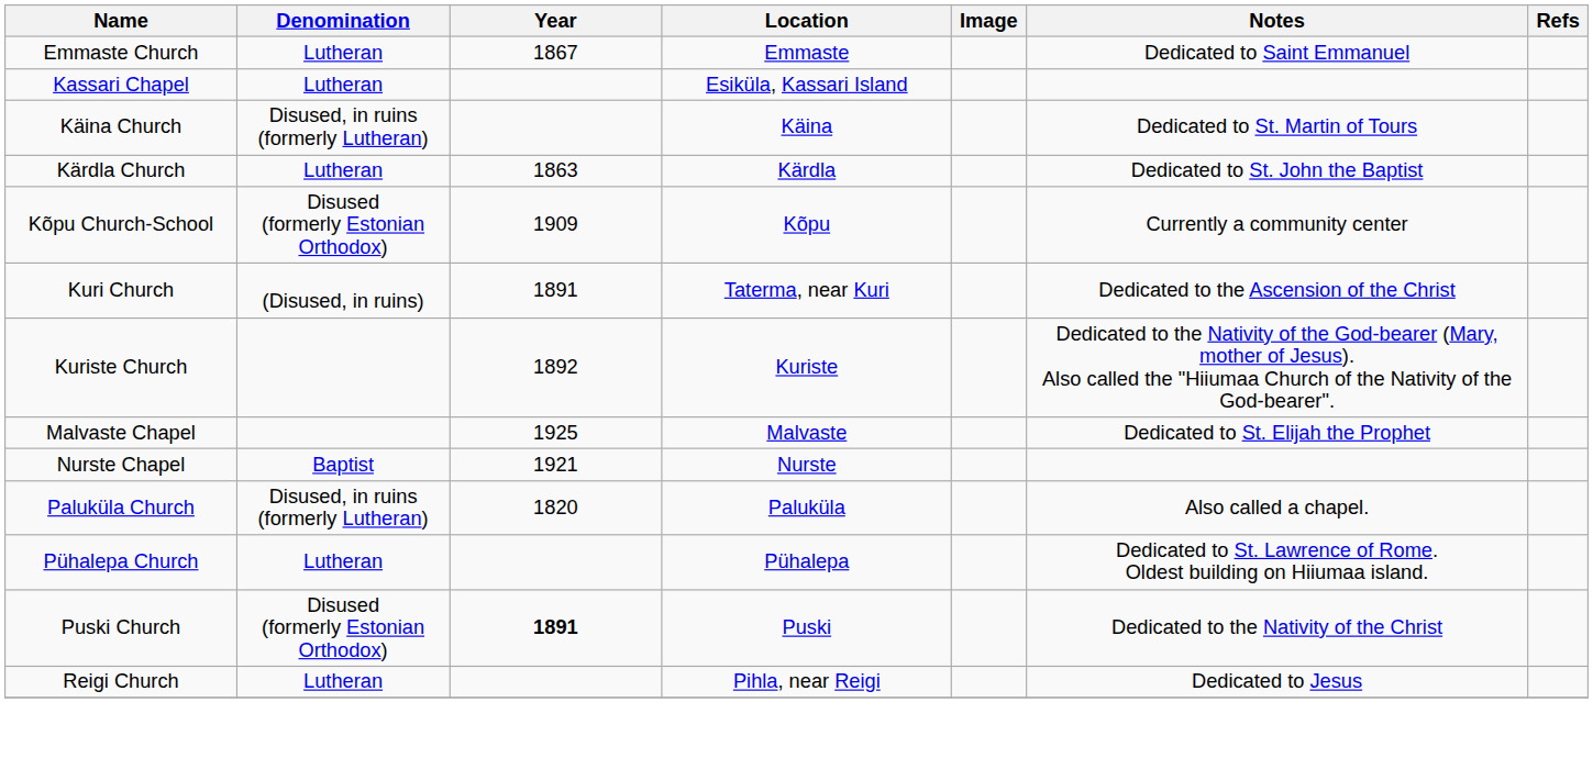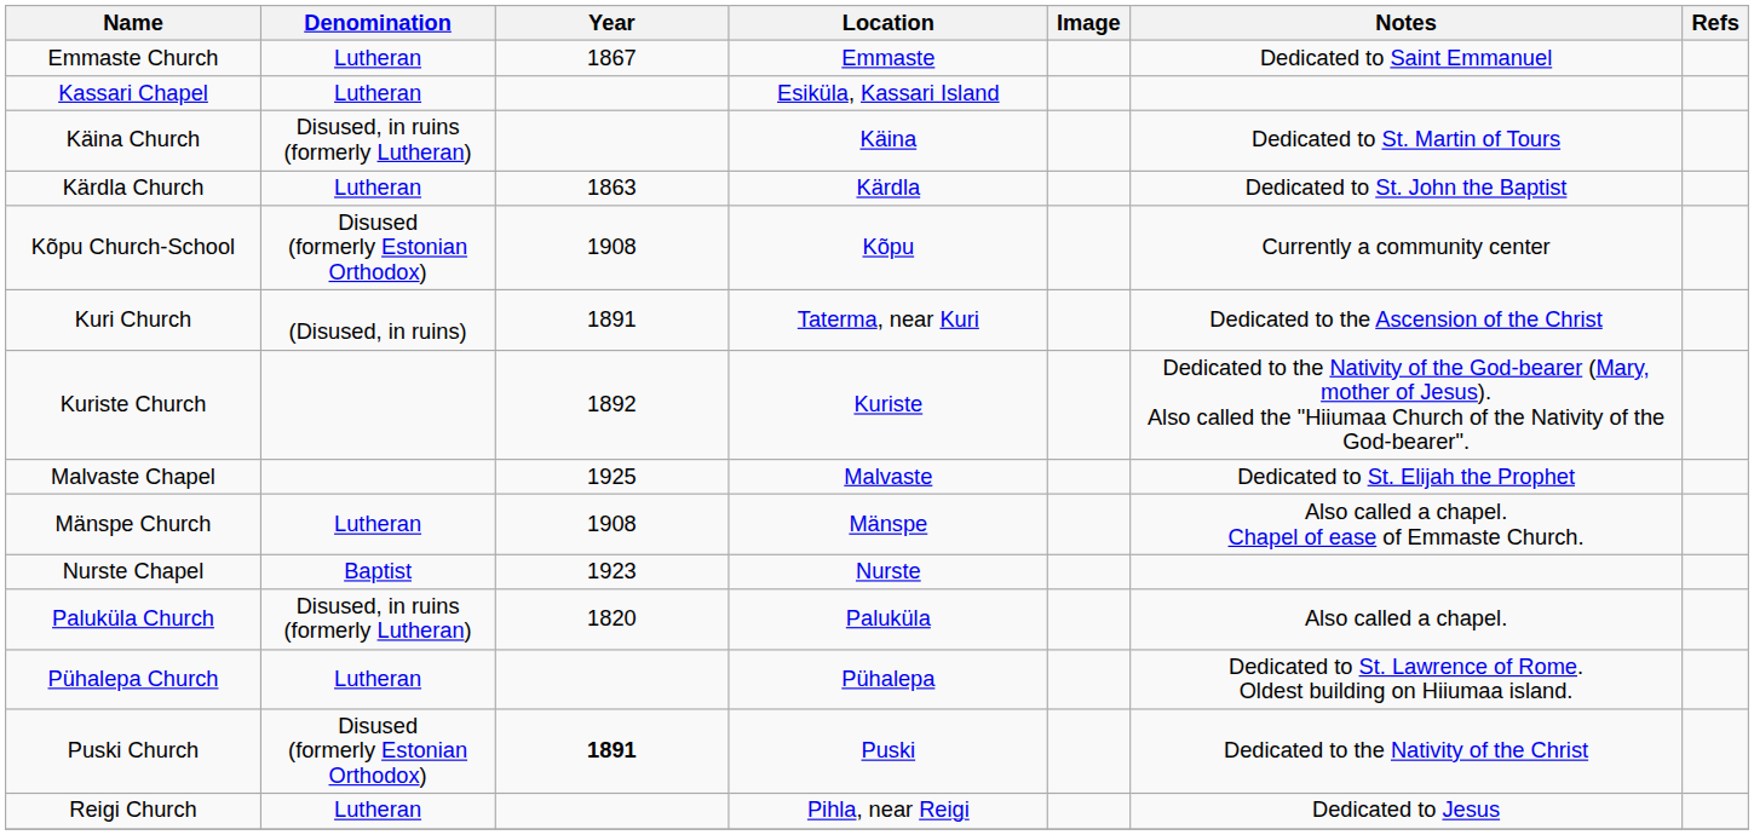Kõpu Church-School | Year: 1909 -> 1908
+ row: Mänspe Church | Lutheran | 1908 | Mänspe | Also called a chapel. Chapel of ease of Emmaste Church.
Nurste Chapel | Year: 1921 -> 1923
